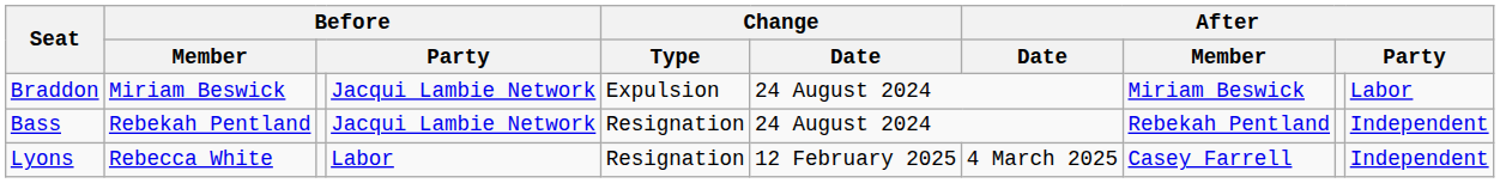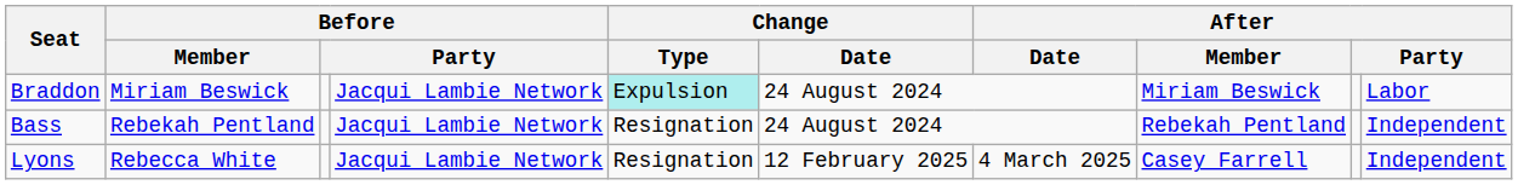Braddon | Change / Type: no background -> paleturquoise background
Lyons | column 4: Labor -> Jacqui Lambie Network
